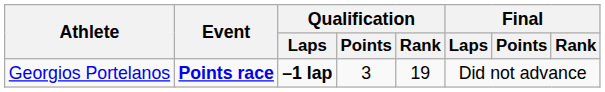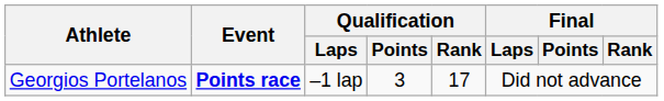Georgios Portelanos | Qualification / Laps: bold -> normal
Georgios Portelanos | Qualification / Rank: 19 -> 17
